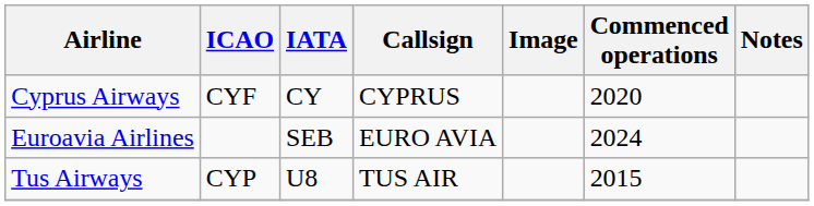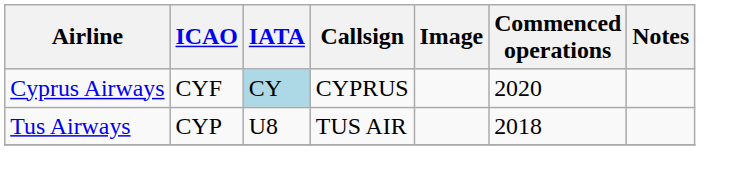Cyprus Airways | IATA: no background -> lightblue background
- row: Euroavia Airlines | SEB | EURO AVIA | 2024
Tus Airways | Commenced operations: 2015 -> 2018
